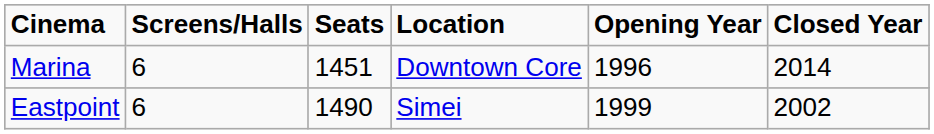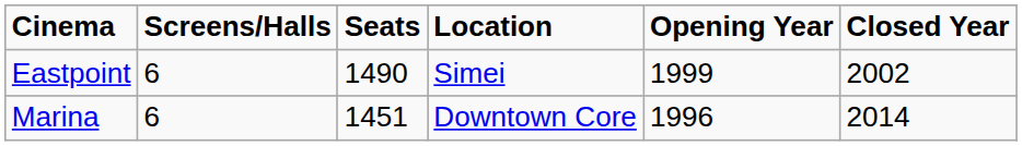rows swapped: Eastpoint <-> Marina
